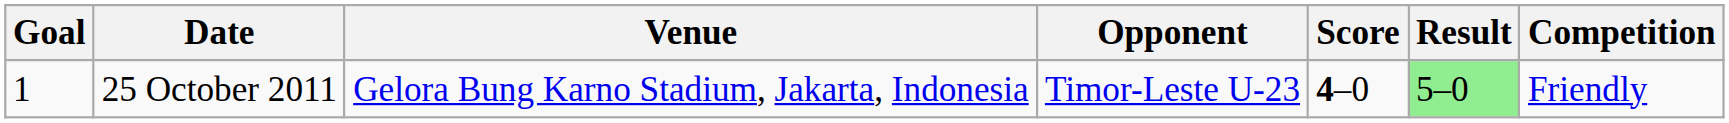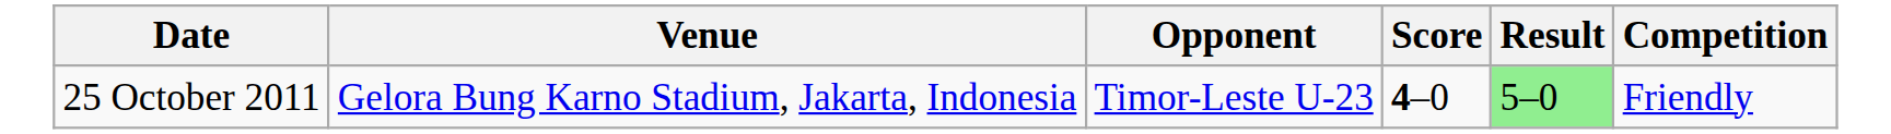- column: Goal | 1
